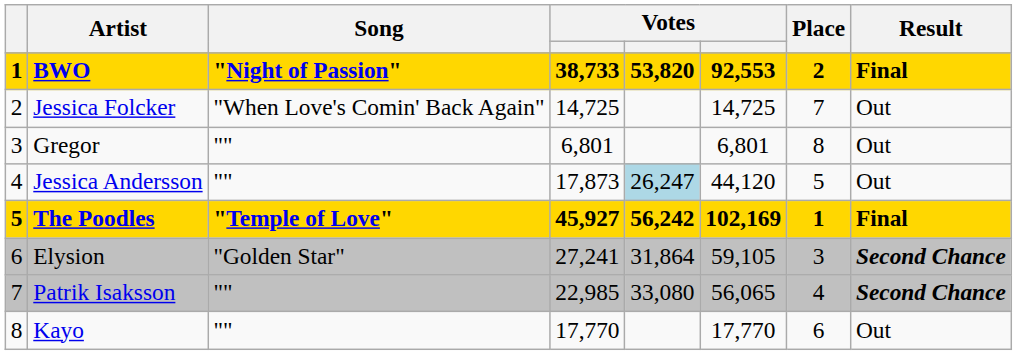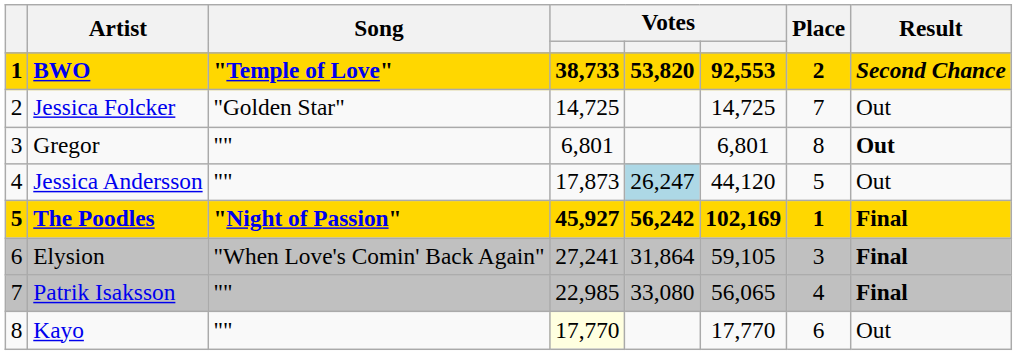BWO | Song: "Night of Passion" -> "Temple of Love"
BWO | Result: Final -> Second Chance
Jessica Folcker | Song: "When Love's Comin' Back Again" -> "Golden Star"
Gregor | Result: normal -> bold
The Poodles | Song: "Temple of Love" -> "Night of Passion"
Elysion | Song: "Golden Star" -> "When Love's Comin' Back Again"
Elysion | Result: Second Chance -> Final
Patrik Isaksson | Result: Second Chance -> Final
Kayo | column 4: no background -> lightyellow background
